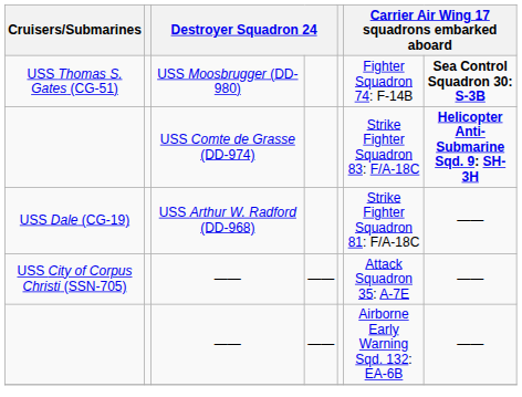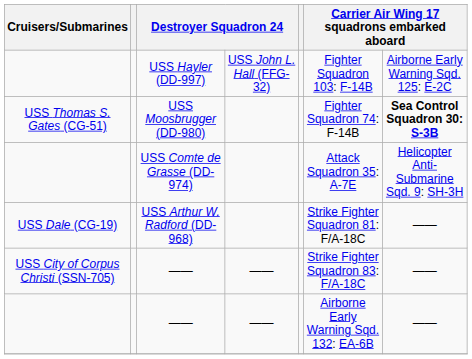+ row: USS Hayler (DD-997) | USS John L. Hall (FFG-32) | Fighter Squadron 103: F-14B | Airborne Early Warning Sqd. 125: E-2C
USS Comte de Grasse (DD-974) | column 6: Strike Fighter Squadron 83: F/A-18C -> Attack Squadron 35: A-7E
USS Comte de Grasse (DD-974) | column 7: bold -> normal
USS City of Corpus Christi (SSN-705) / —— | column 6: Attack Squadron 35: A-7E -> Strike Fighter Squadron 83: F/A-18C
